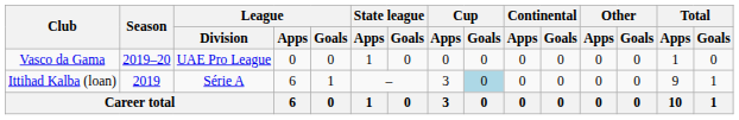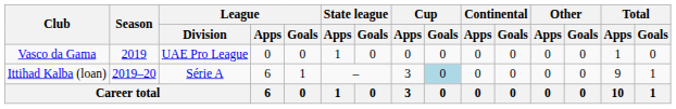Vasco da Gama | Season: 2019–20 -> 2019
Ittihad Kalba (loan) | Season: 2019 -> 2019–20
